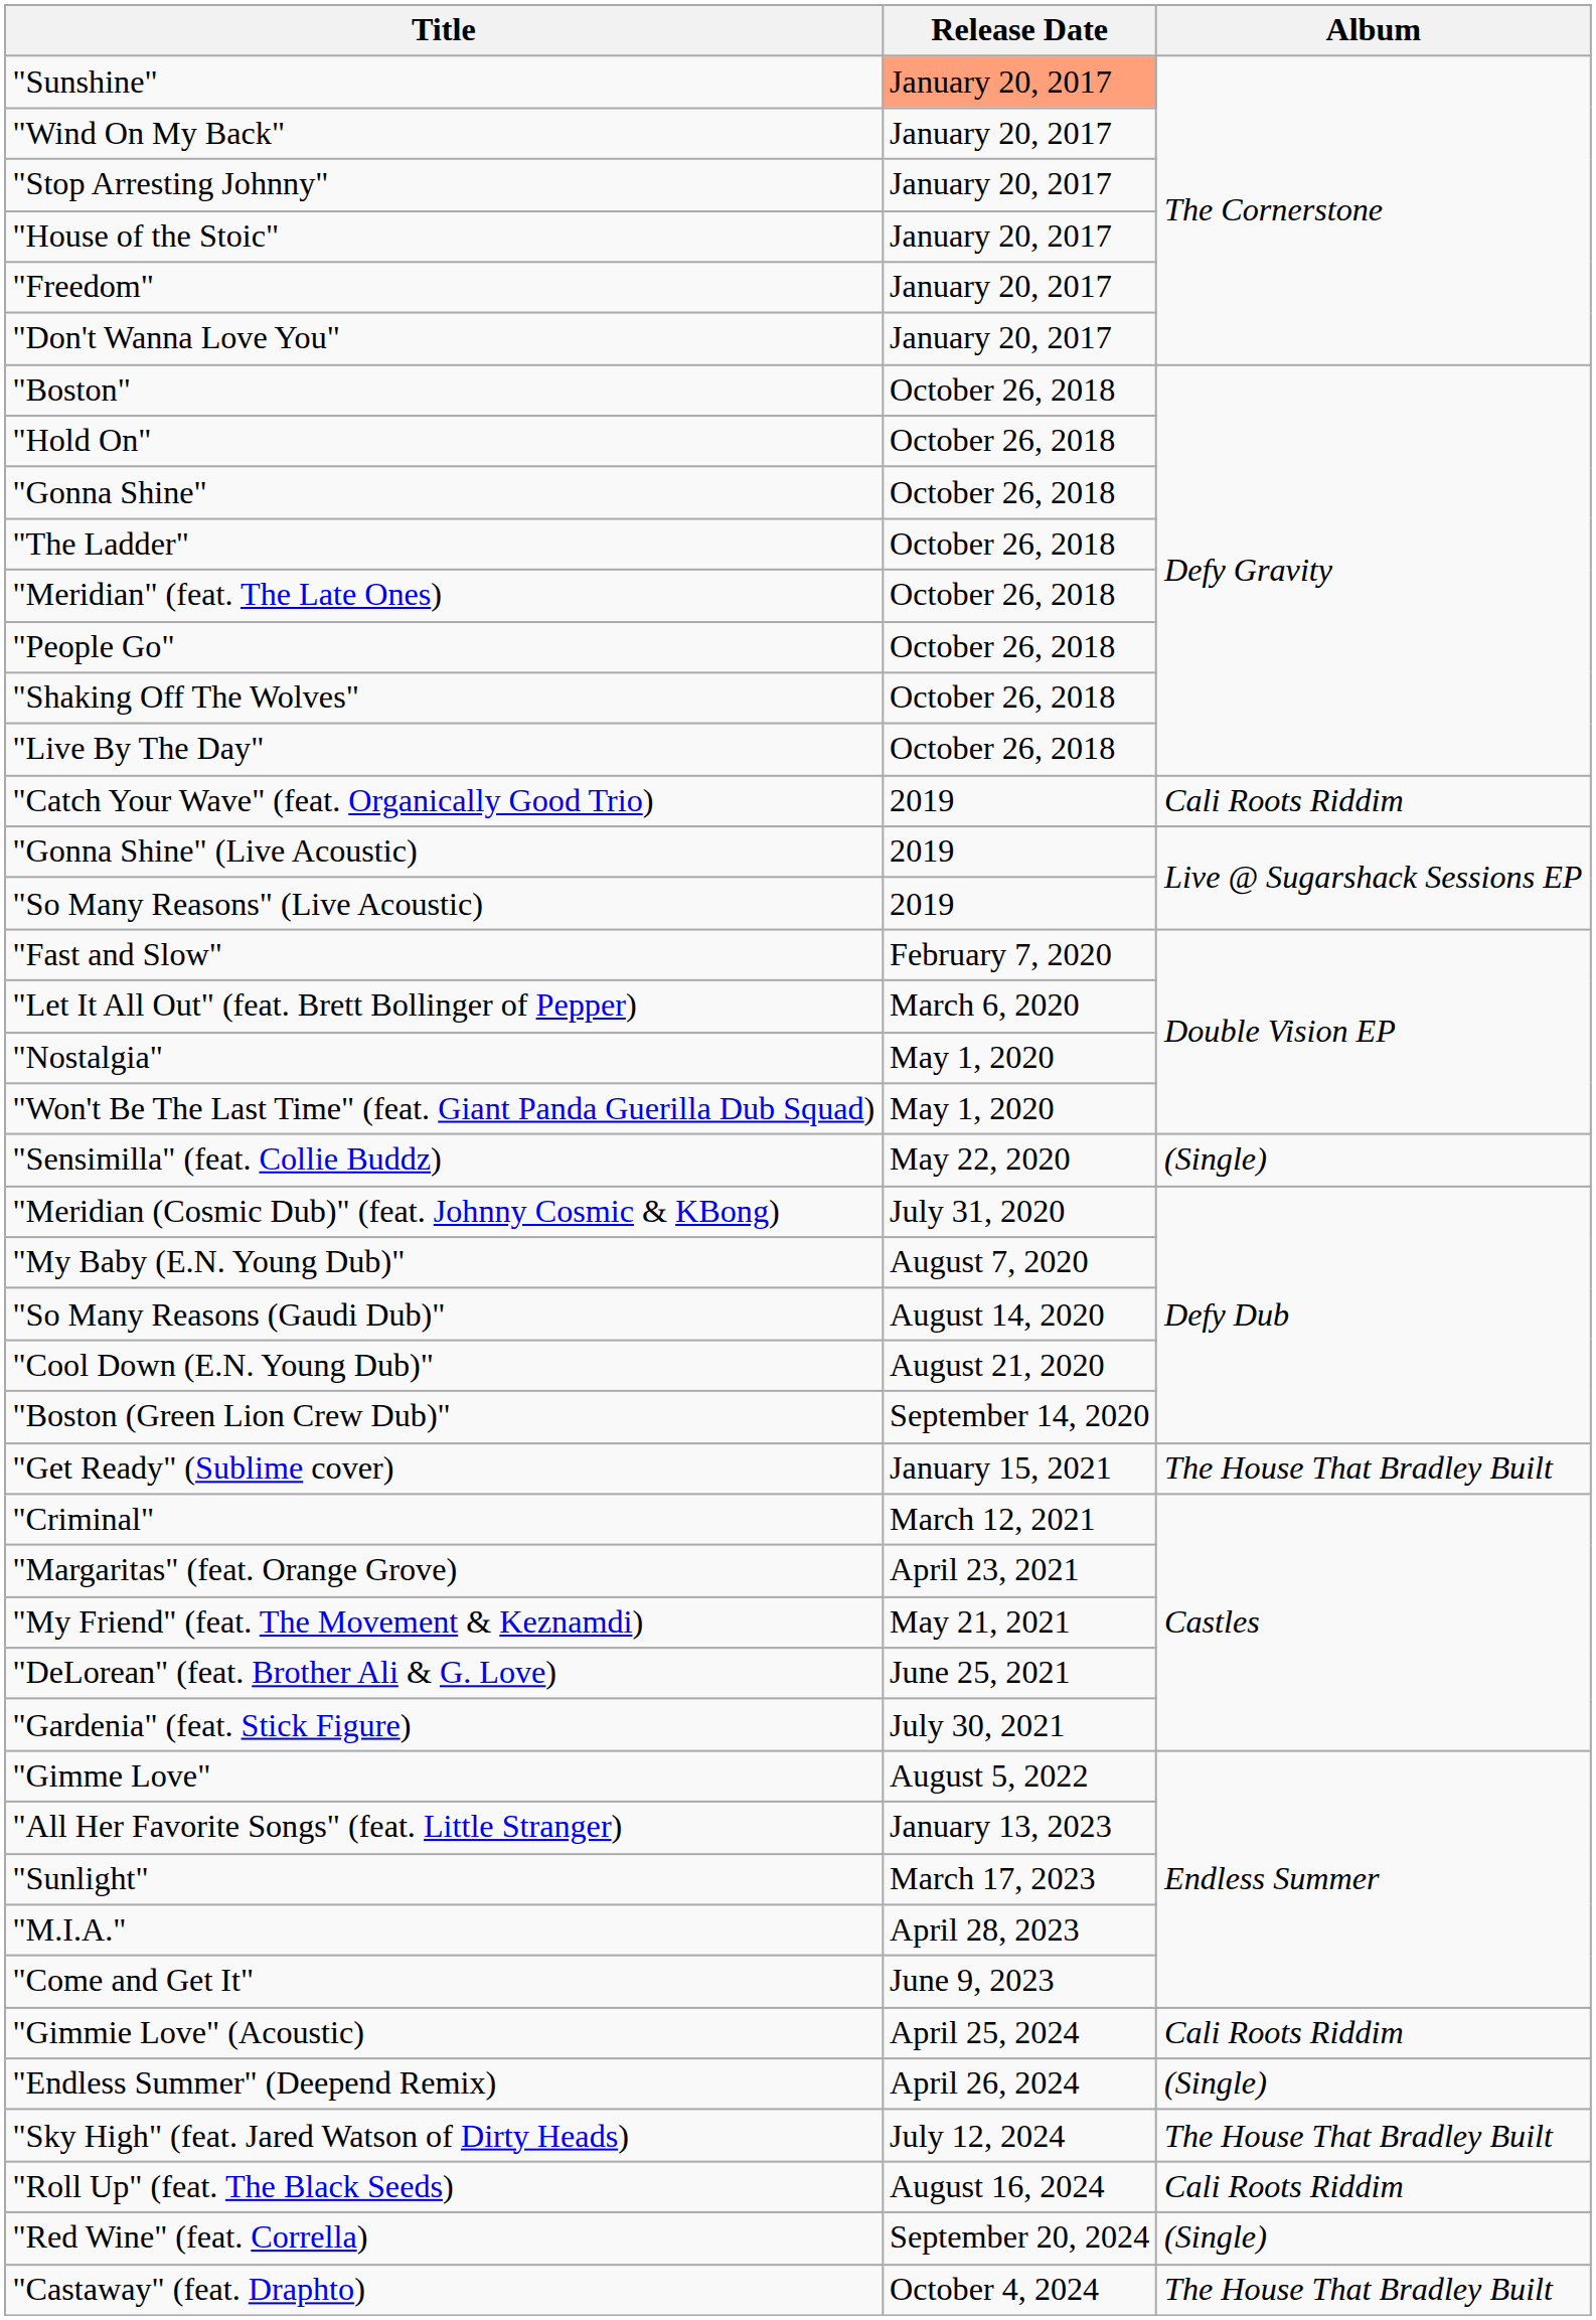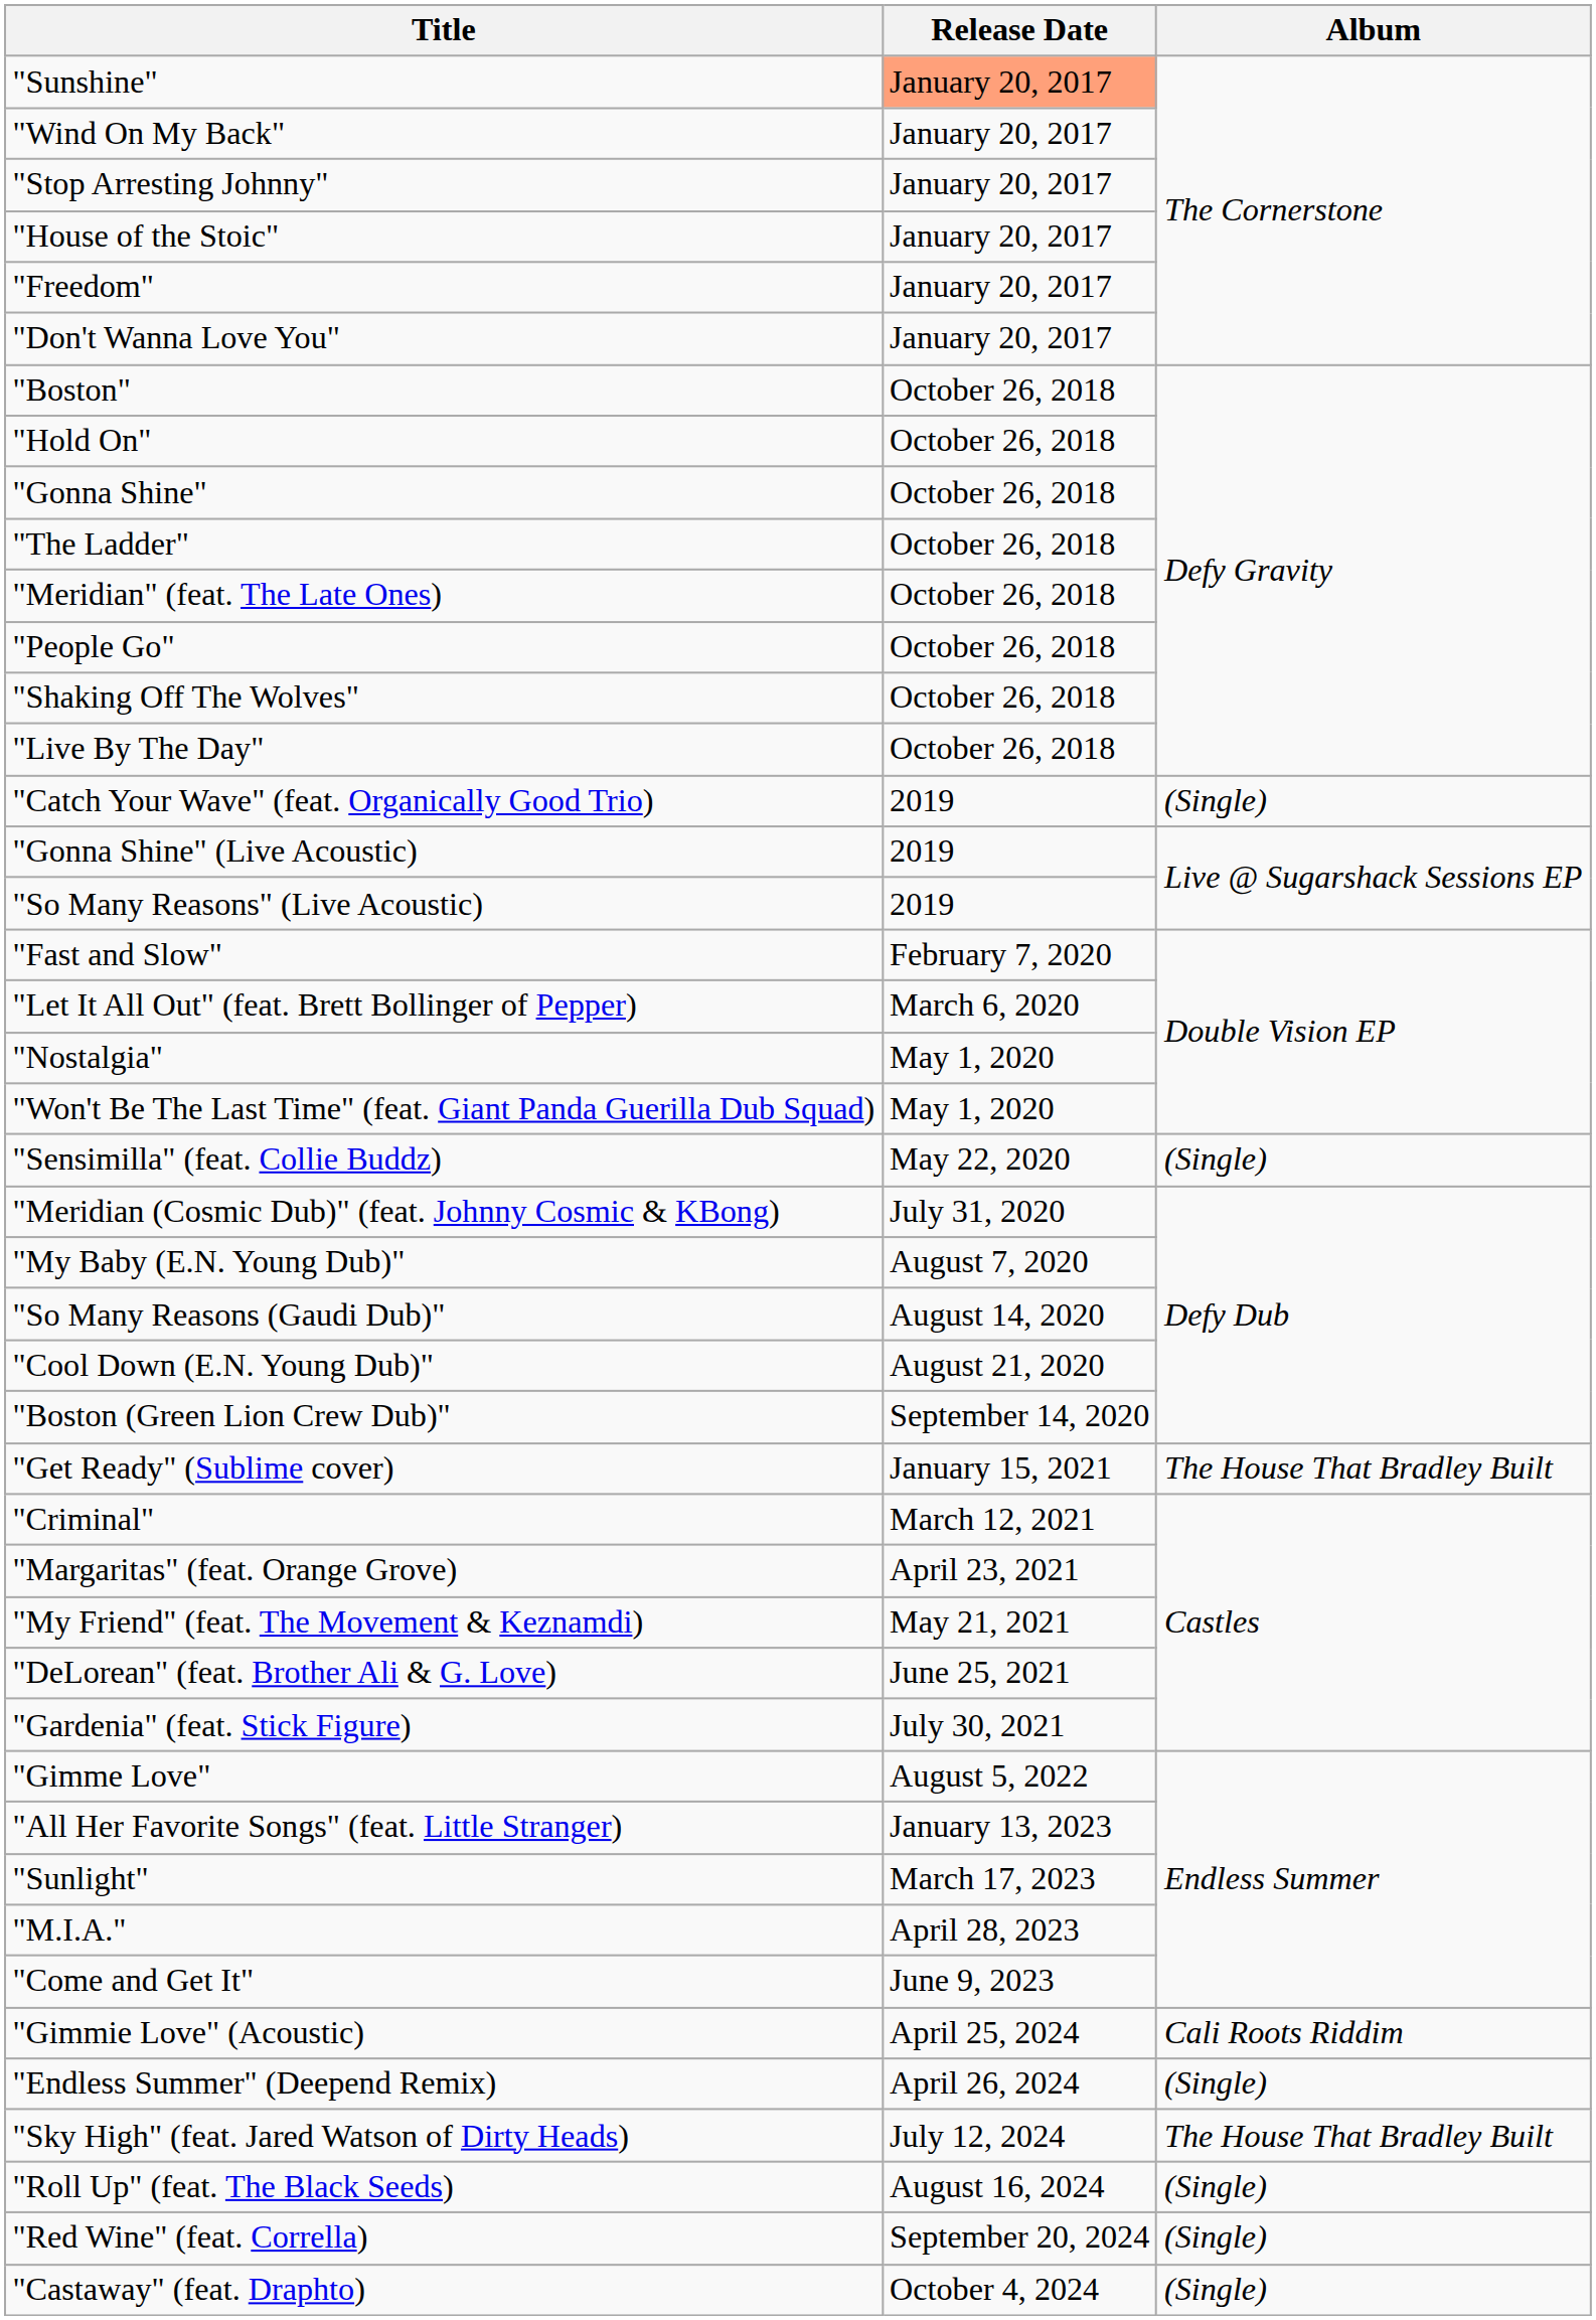"Catch Your Wave" (feat. Organically Good Trio) | Album: Cali Roots Riddim -> (Single)
"Roll Up" (feat. The Black Seeds) | Album: Cali Roots Riddim -> (Single)
"Castaway" (feat. Draphto) | Album: The House That Bradley Built -> (Single)
